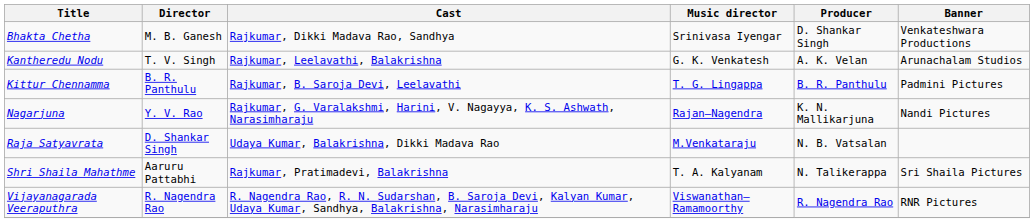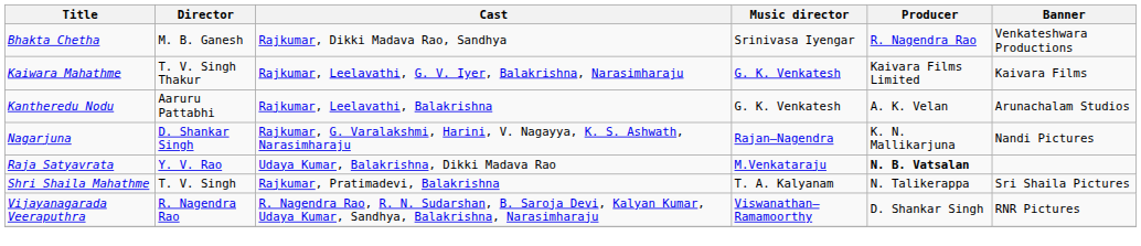Bhakta Chetha | Producer: D. Shankar Singh -> R. Nagendra Rao
+ row: Kaiwara Mahathme | T. V. Singh Thakur | Rajkumar, Leelavathi, G. V. Iyer, Balakrishna, Narasimharaju | G. K. Venkatesh | Kaivara Films Limited | Kaivara Films
Kantheredu Nodu | Director: T. V. Singh -> Aaruru Pattabhi
- row: Kittur Chennamma | B. R. Panthulu | Rajkumar, B. Saroja Devi, Leelavathi | T. G. Lingappa | B. R. Panthulu | Padmini Pictures
Nagarjuna | Director: Y. V. Rao -> D. Shankar Singh
Raja Satyavrata | Director: D. Shankar Singh -> Y. V. Rao
Raja Satyavrata | Producer: normal -> bold
Shri Shaila Mahathme | Director: Aaruru Pattabhi -> T. V. Singh
Vijayanagarada Veeraputhra | Producer: R. Nagendra Rao -> D. Shankar Singh
